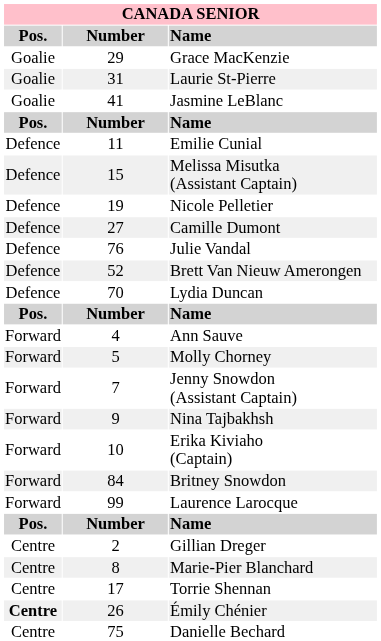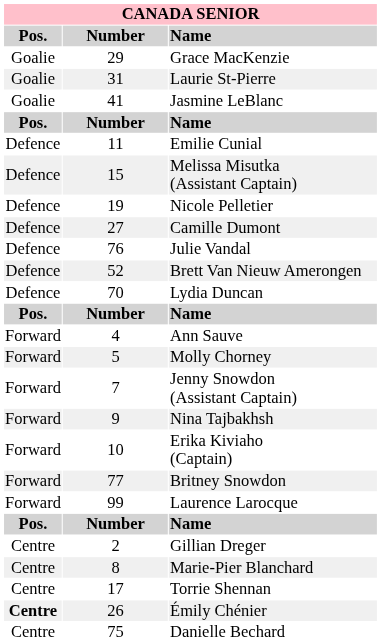Britney Snowdon | Number: 84 -> 77
